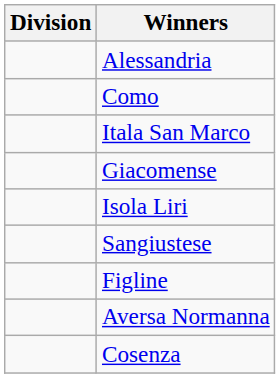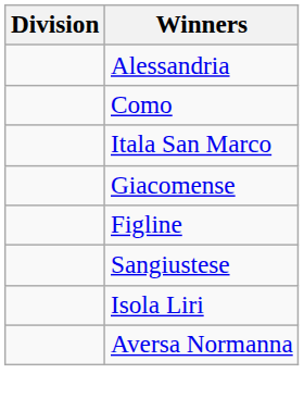rows swapped: Figline <-> Isola Liri
- row: Cosenza
